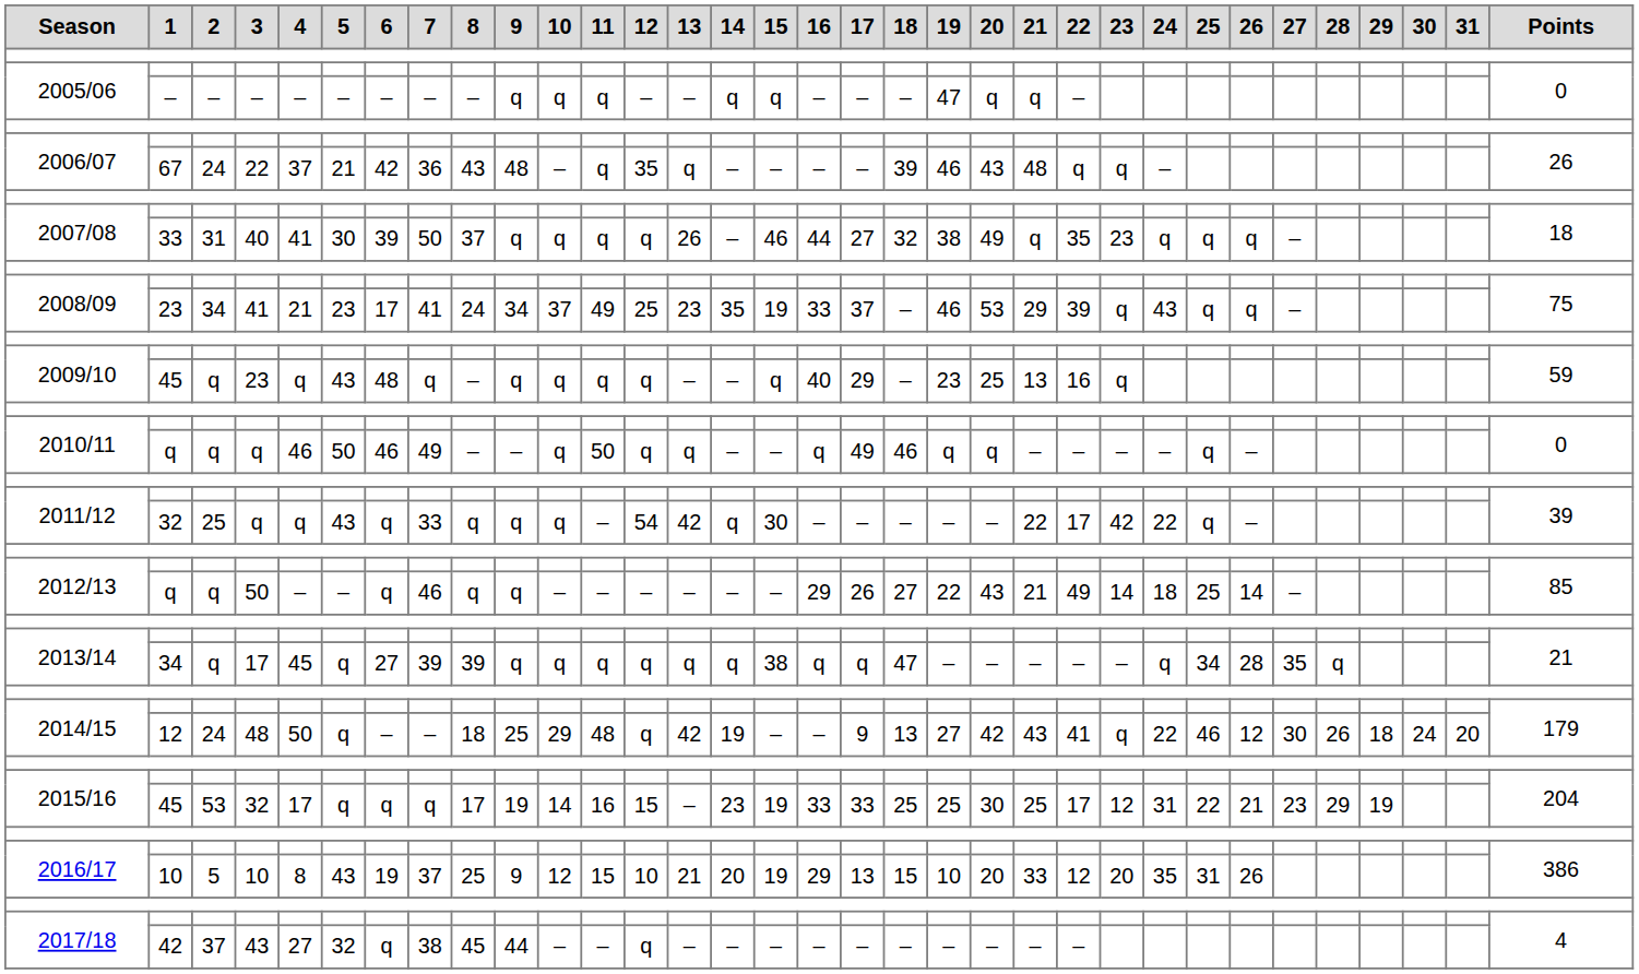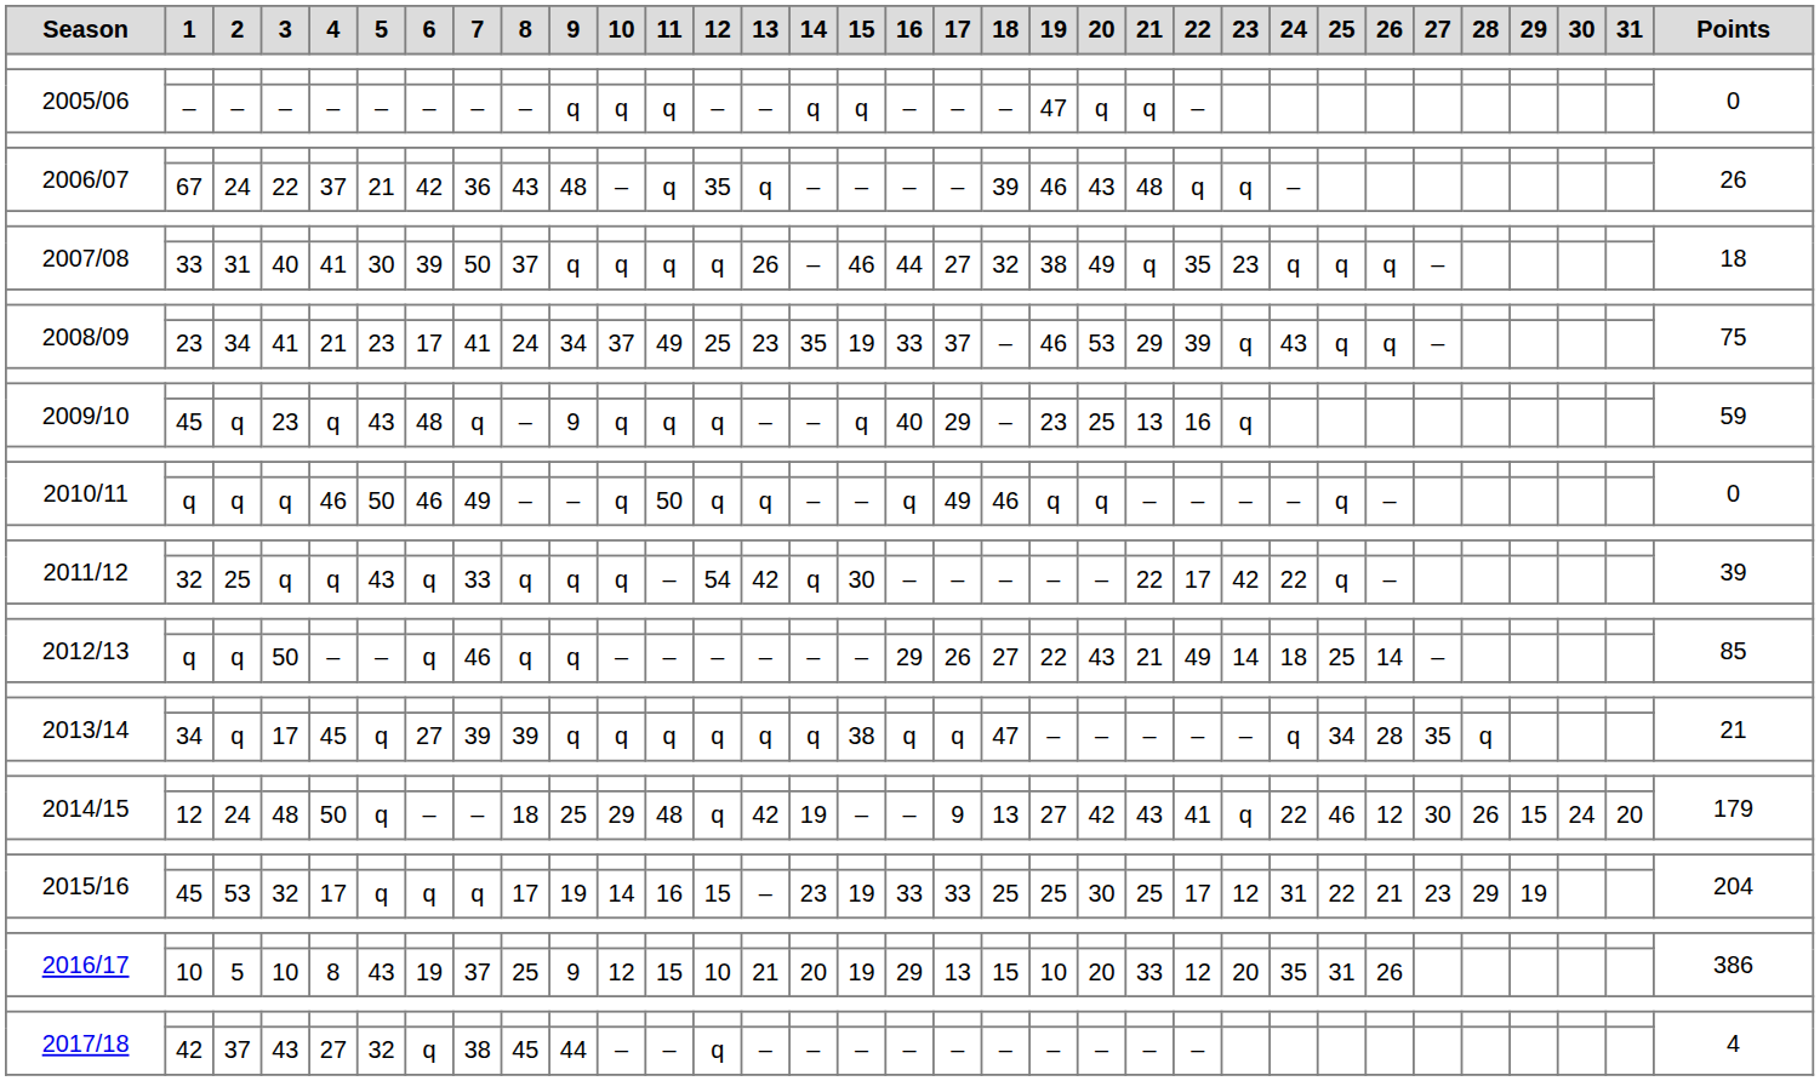2009/10 / 23 | 9: q -> 9
2014/15 / 48 | 29: 18 -> 15
